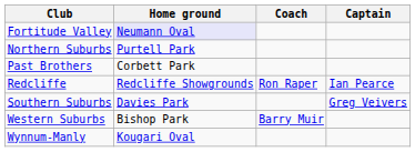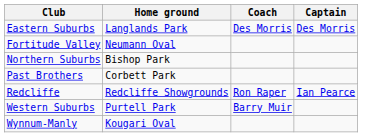+ row: Eastern Suburbs | Langlands Park | Des Morris | Des Morris
Fortitude Valley | Home ground: lavender background -> no background
Northern Suburbs | Home ground: Purtell Park -> Bishop Park
- row: Southern Suburbs | Davies Park | Greg Veivers
Western Suburbs | Home ground: Bishop Park -> Purtell Park
